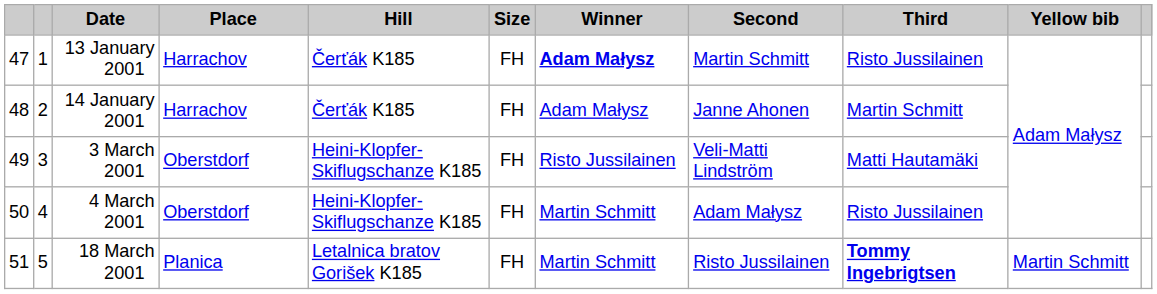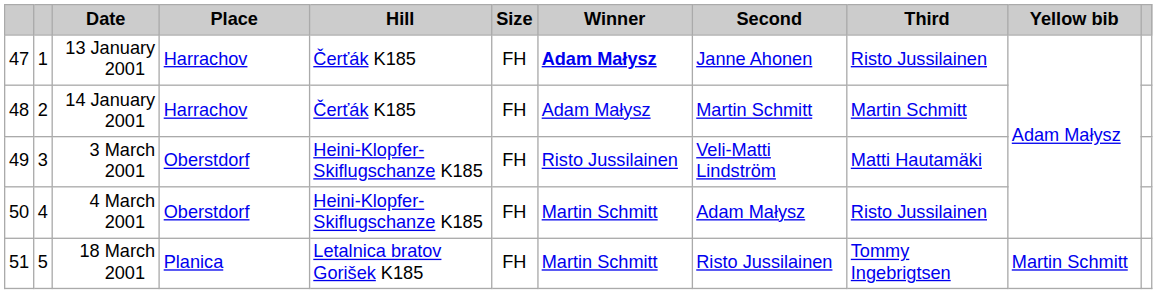13 January 2001 | Second: Martin Schmitt -> Janne Ahonen
14 January 2001 | Second: Janne Ahonen -> Martin Schmitt
18 March 2001 | Third: bold -> normal
